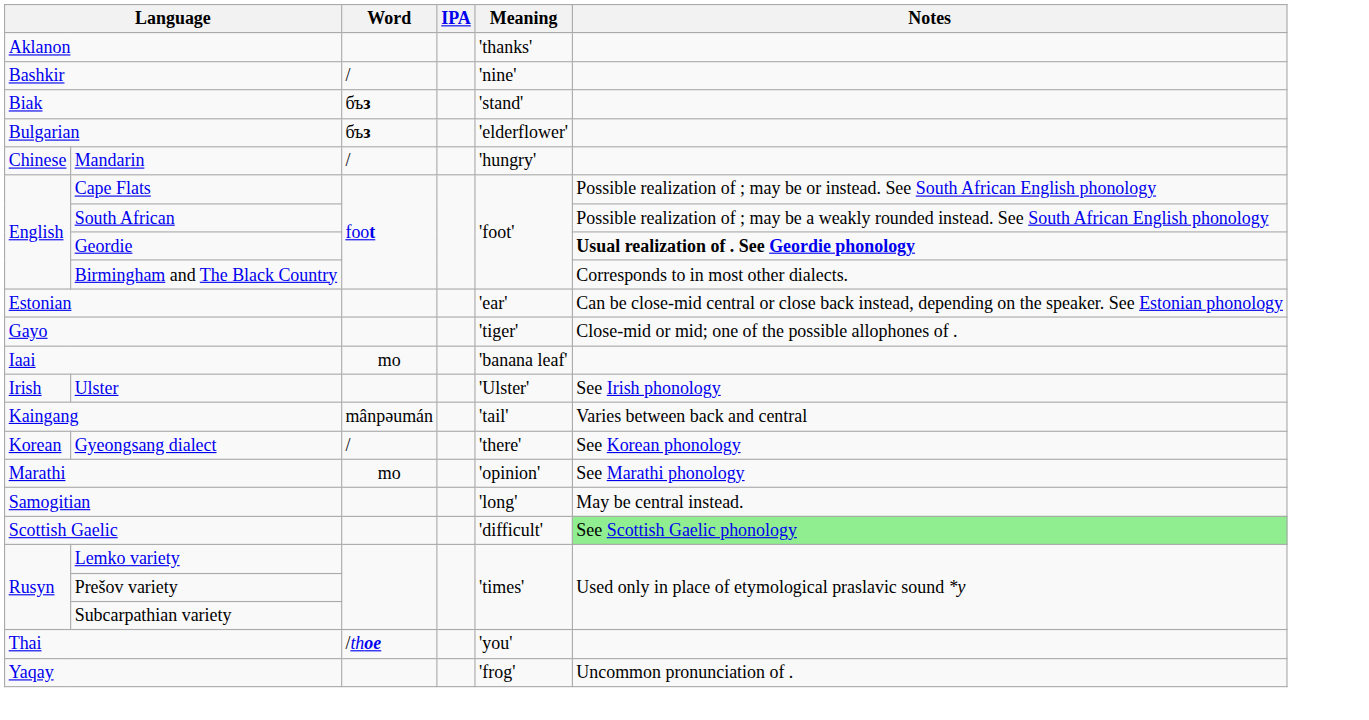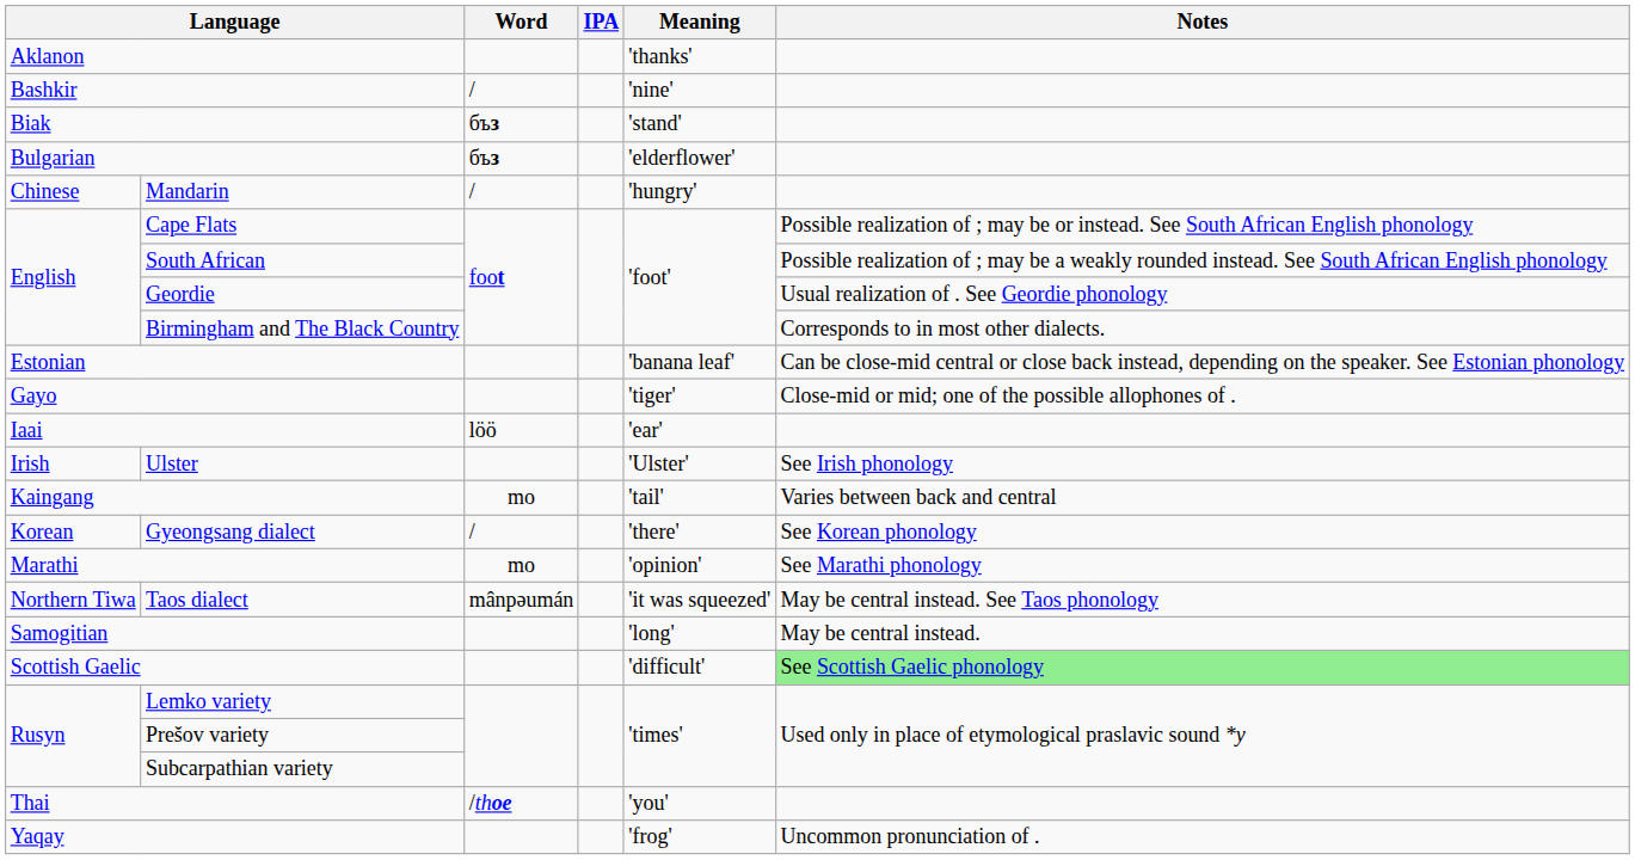Geordie | Notes: bold -> normal
Estonian | Meaning: 'ear' -> 'banana leaf'
Iaai | Word: mo -> löö
Iaai | Meaning: 'banana leaf' -> 'ear'
Kaingang | Word: mânpəumán -> mo
+ row: Northern Tiwa | Taos dialect | mânpəumán | 'it was squeezed' | May be central instead. See Taos phonology
